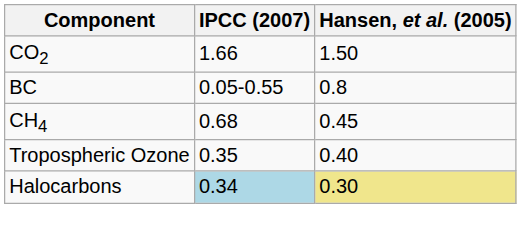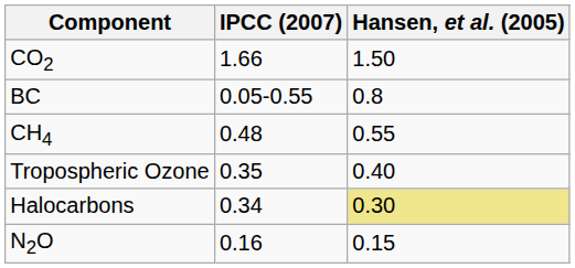CH4 | IPCC (2007): 0.68 -> 0.48
CH4 | Hansen, et al. (2005): 0.45 -> 0.55
Halocarbons | IPCC (2007): lightblue background -> no background
+ row: N2O | 0.16 | 0.15
